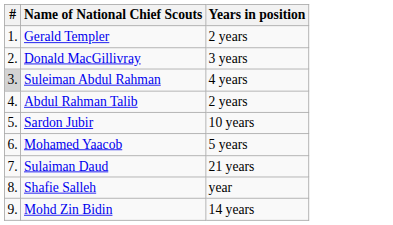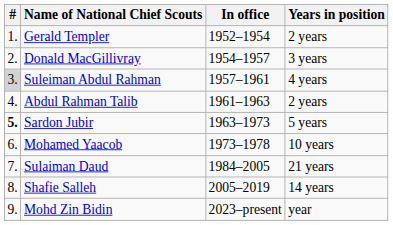+ column: In office | 1952–1954 | 1954–1957 | 1957–1961 | 1961–1963 | 1963–1973 | 1973–1978 | 1984–2005 | 2005–2019 | 2023–present
Sardon Jubir | #: normal -> bold
Sardon Jubir | Years in position: 10 years -> 5 years
Mohamed Yaacob | Years in position: 5 years -> 10 years
Shafie Salleh | Years in position: year -> 14 years
Mohd Zin Bidin | Years in position: 14 years -> year
